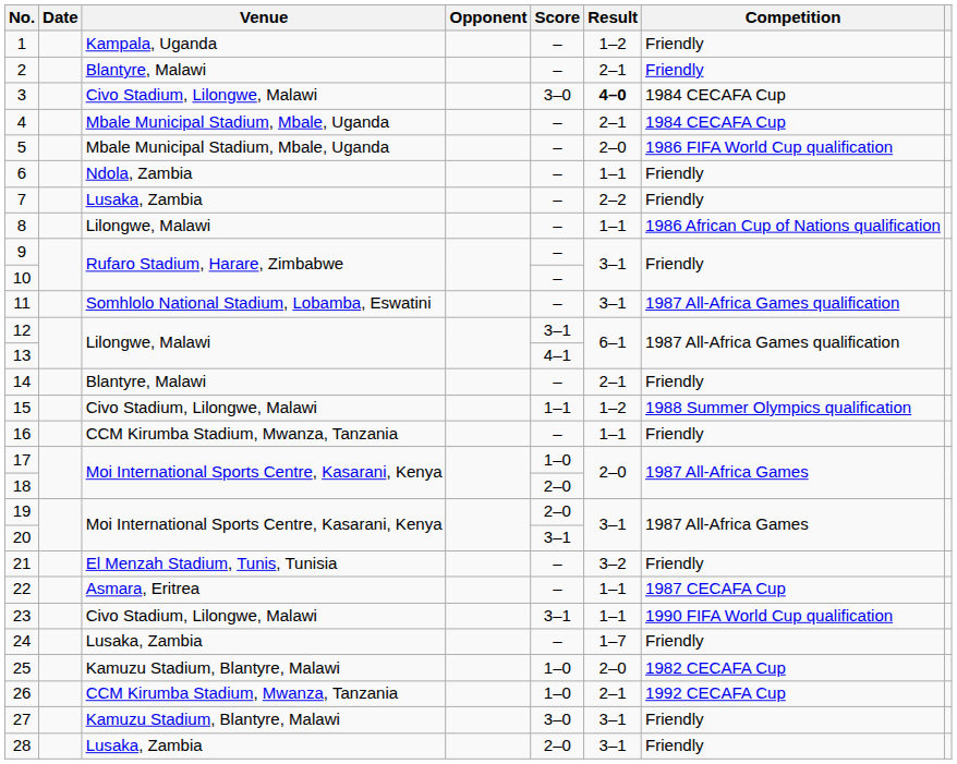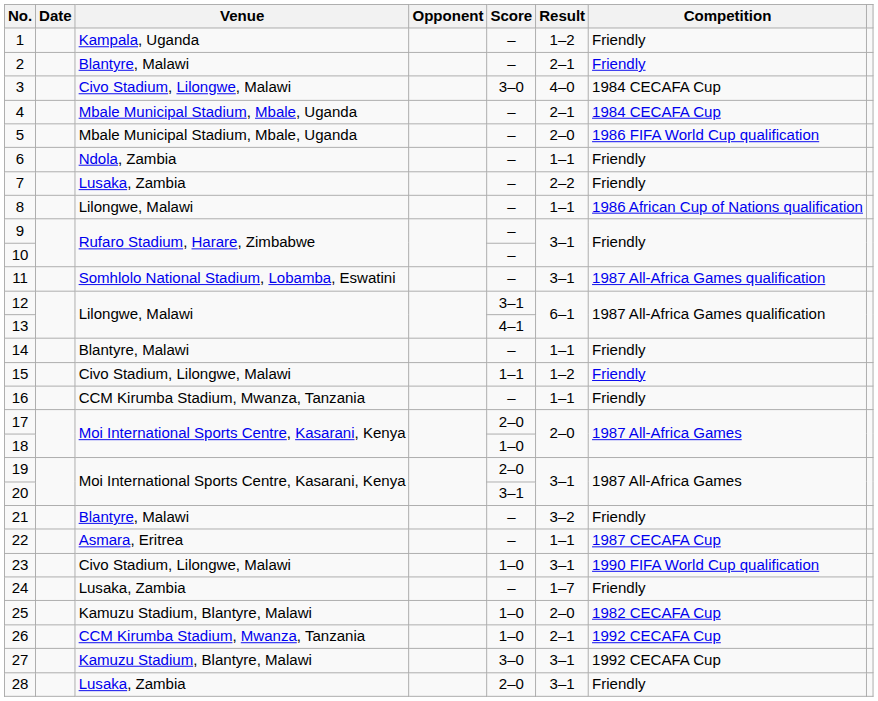3 | Result: bold -> normal
14 | Result: 2–1 -> 1–1
15 | Competition: 1988 Summer Olympics qualification -> Friendly
17 | Score: 1–0 -> 2–0
18 | Score: 2–0 -> 1–0
21 | Venue: El Menzah Stadium, Tunis, Tunisia -> Blantyre, Malawi
23 | Score: 3–1 -> 1–0
23 | Result: 1–1 -> 3–1
27 | Competition: Friendly -> 1992 CECAFA Cup
